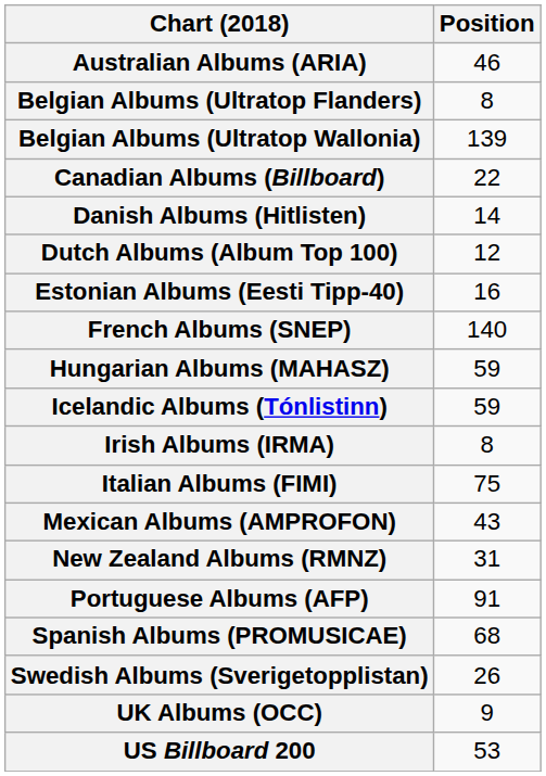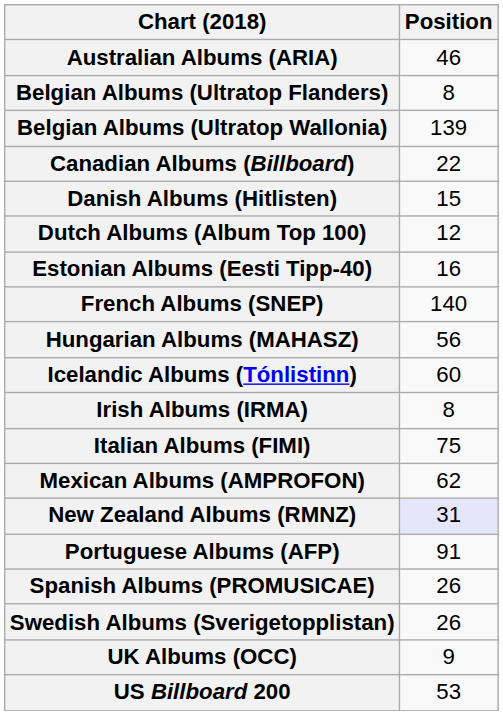Danish Albums (Hitlisten) | Position: 14 -> 15
Hungarian Albums (MAHASZ) | Position: 59 -> 56
Icelandic Albums (Tónlistinn) | Position: 59 -> 60
Mexican Albums (AMPROFON) | Position: 43 -> 62
New Zealand Albums (RMNZ) | Position: no background -> lavender background
Spanish Albums (PROMUSICAE) | Position: 68 -> 26
